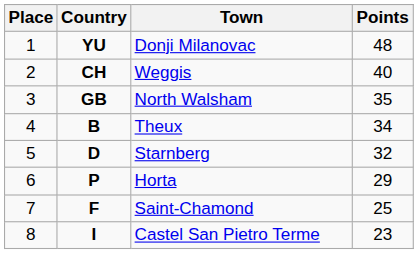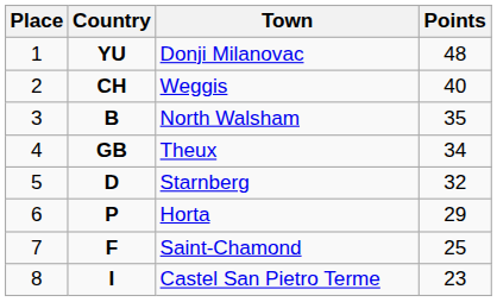North Walsham | Country: GB -> B
Theux | Country: B -> GB
